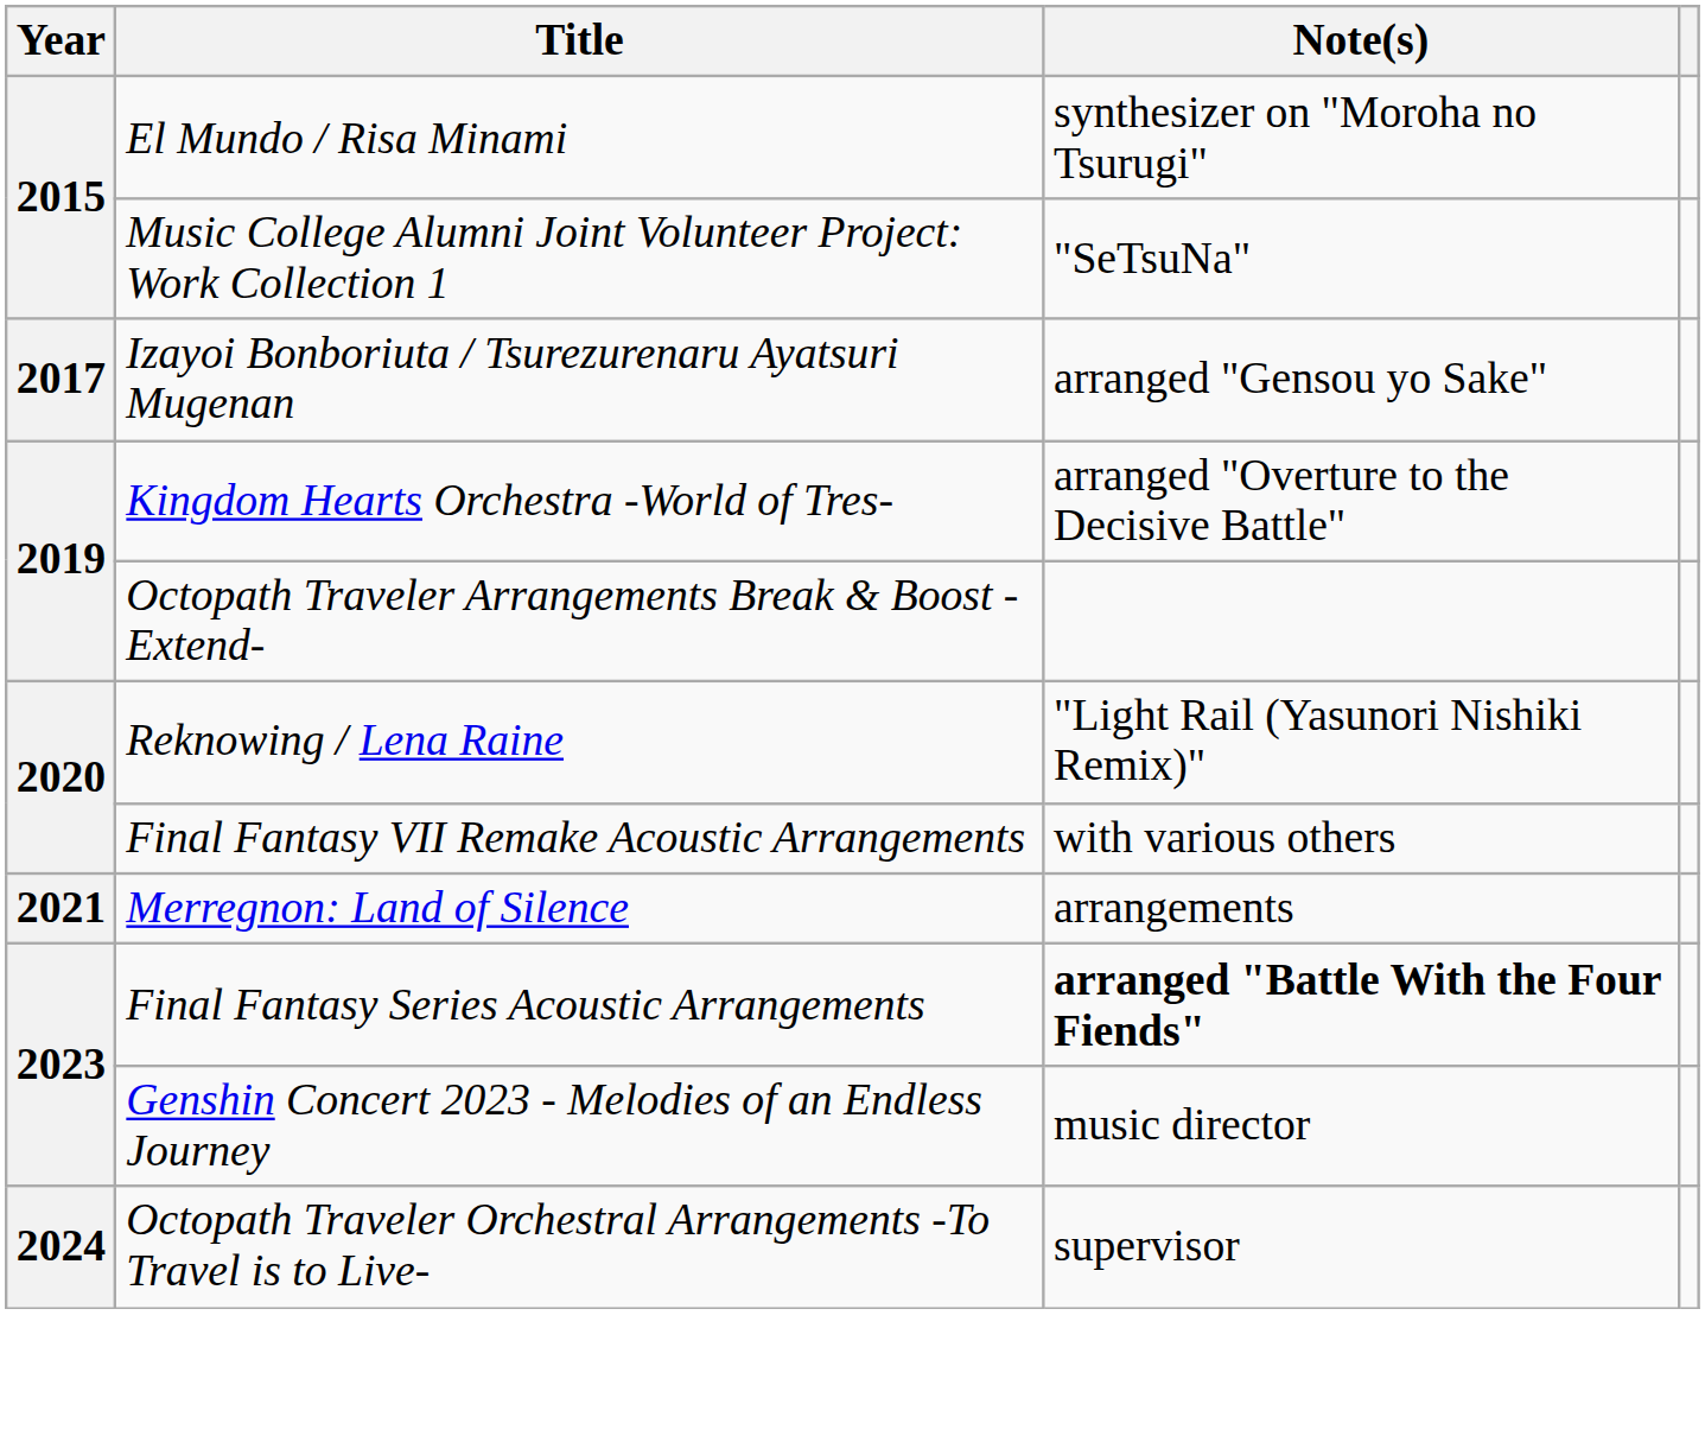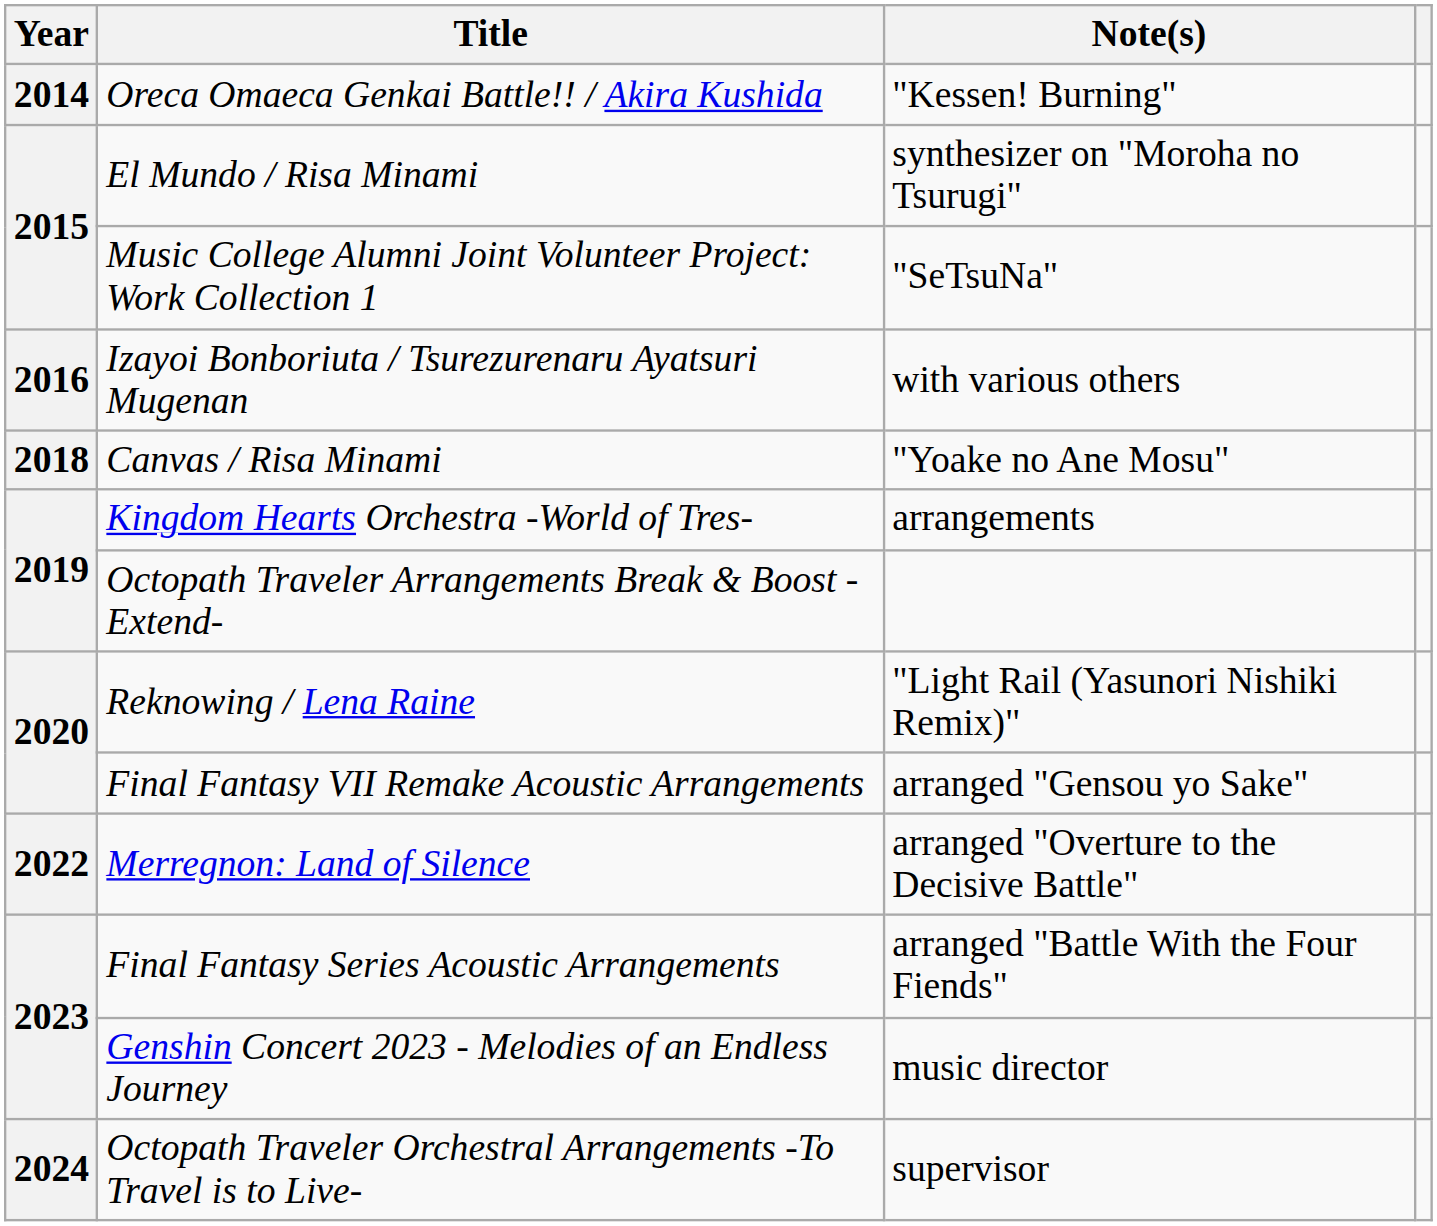+ row: 2014 | Oreca Omaeca Genkai Battle!! / Akira Kushida | "Kessen! Burning"
Izayoi Bonboriuta / Tsurezurenaru Ayatsuri Mugenan | Year: 2017 -> 2016
Izayoi Bonboriuta / Tsurezurenaru Ayatsuri Mugenan | Note(s): arranged "Gensou yo Sake" -> with various others
+ row: 2018 | Canvas / Risa Minami | "Yoake no Ane Mosu"
Kingdom Hearts Orchestra -World of Tres- | Note(s): arranged "Overture to the Decisive Battle" -> arrangements
Final Fantasy VII Remake Acoustic Arrangements | Note(s): with various others -> arranged "Gensou yo Sake"
Merregnon: Land of Silence | Year: 2021 -> 2022
Merregnon: Land of Silence | Note(s): arrangements -> arranged "Overture to the Decisive Battle"
Final Fantasy Series Acoustic Arrangements | Note(s): bold -> normal
